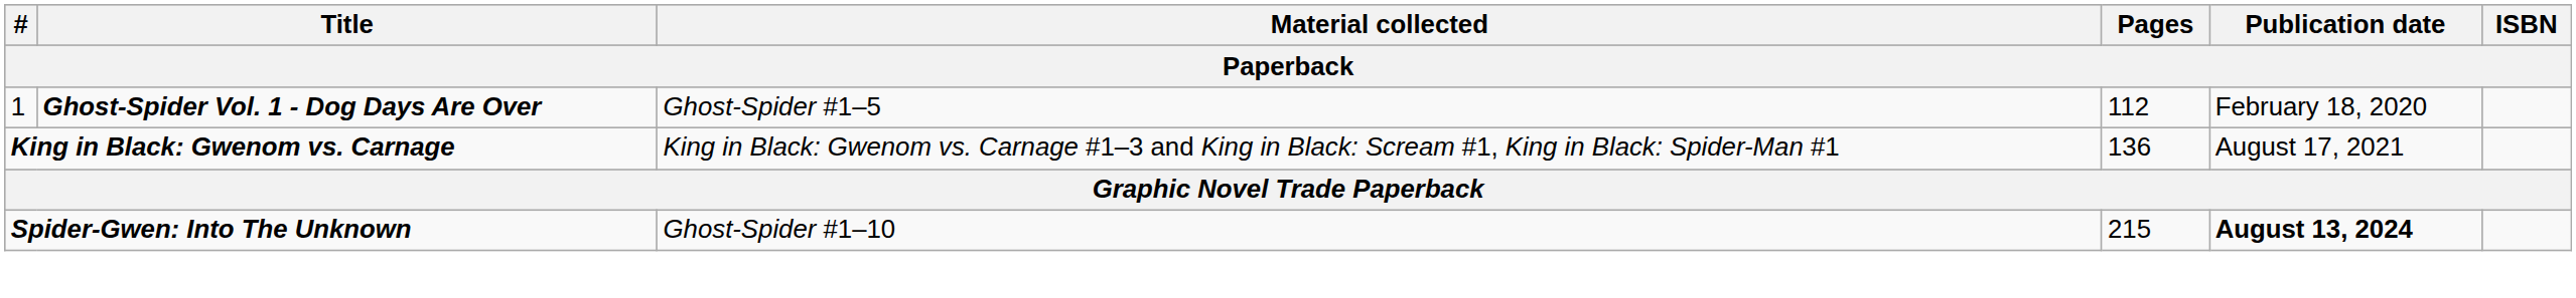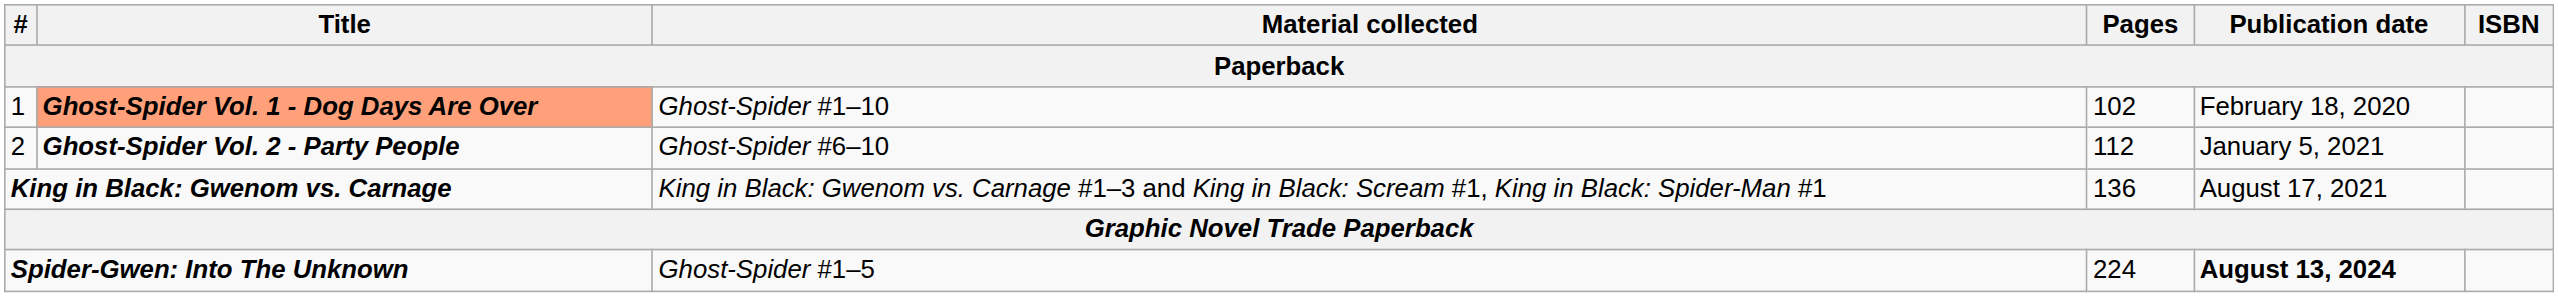1 | Title: no background -> lightsalmon background
1 | Material collected: Ghost-Spider #1–5 -> Ghost-Spider #1–10
1 | Pages: 112 -> 102
+ row: 2 | Ghost-Spider Vol. 2 - Party People | Ghost-Spider #6–10 | 112 | January 5, 2021
Spider-Gwen: Into The Unknown | Material collected: Ghost-Spider #1–10 -> Ghost-Spider #1–5
Spider-Gwen: Into The Unknown | Pages: 215 -> 224
